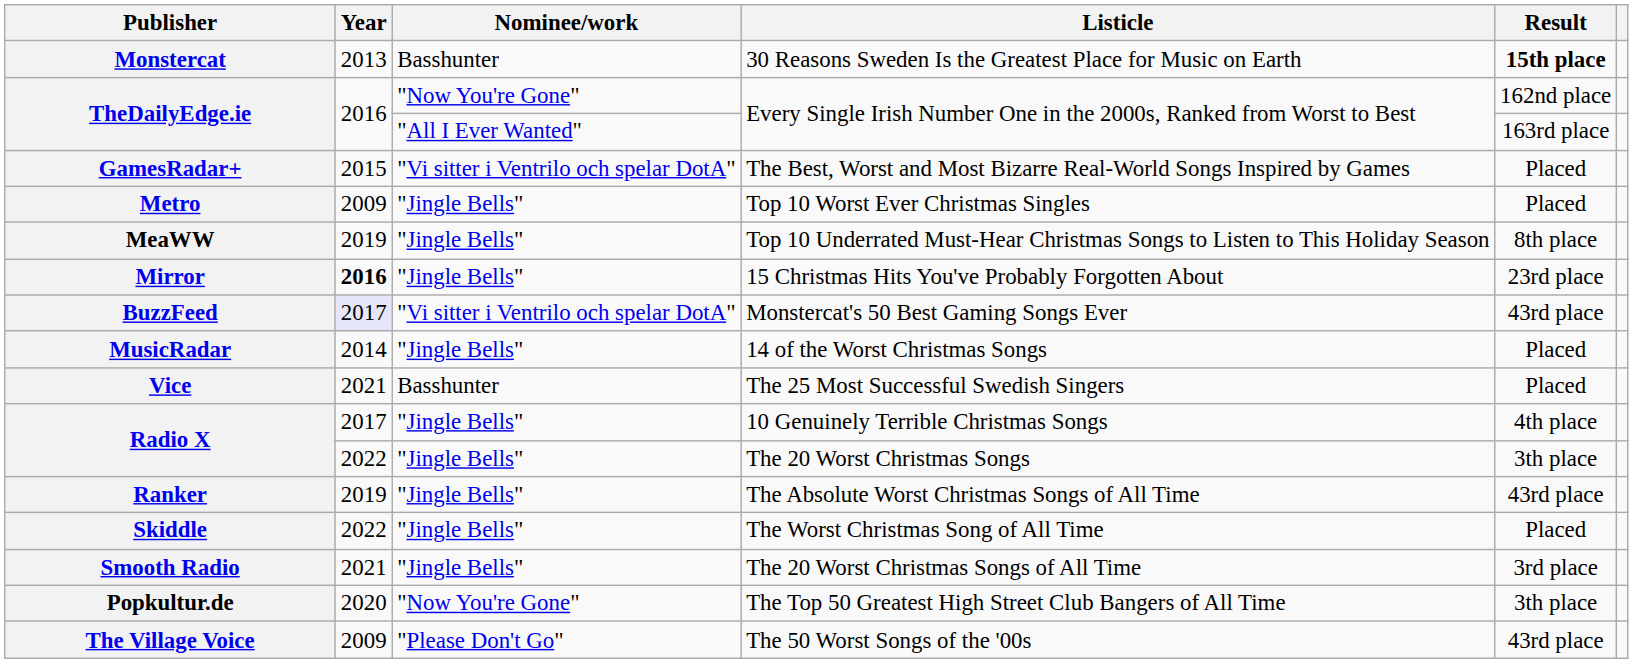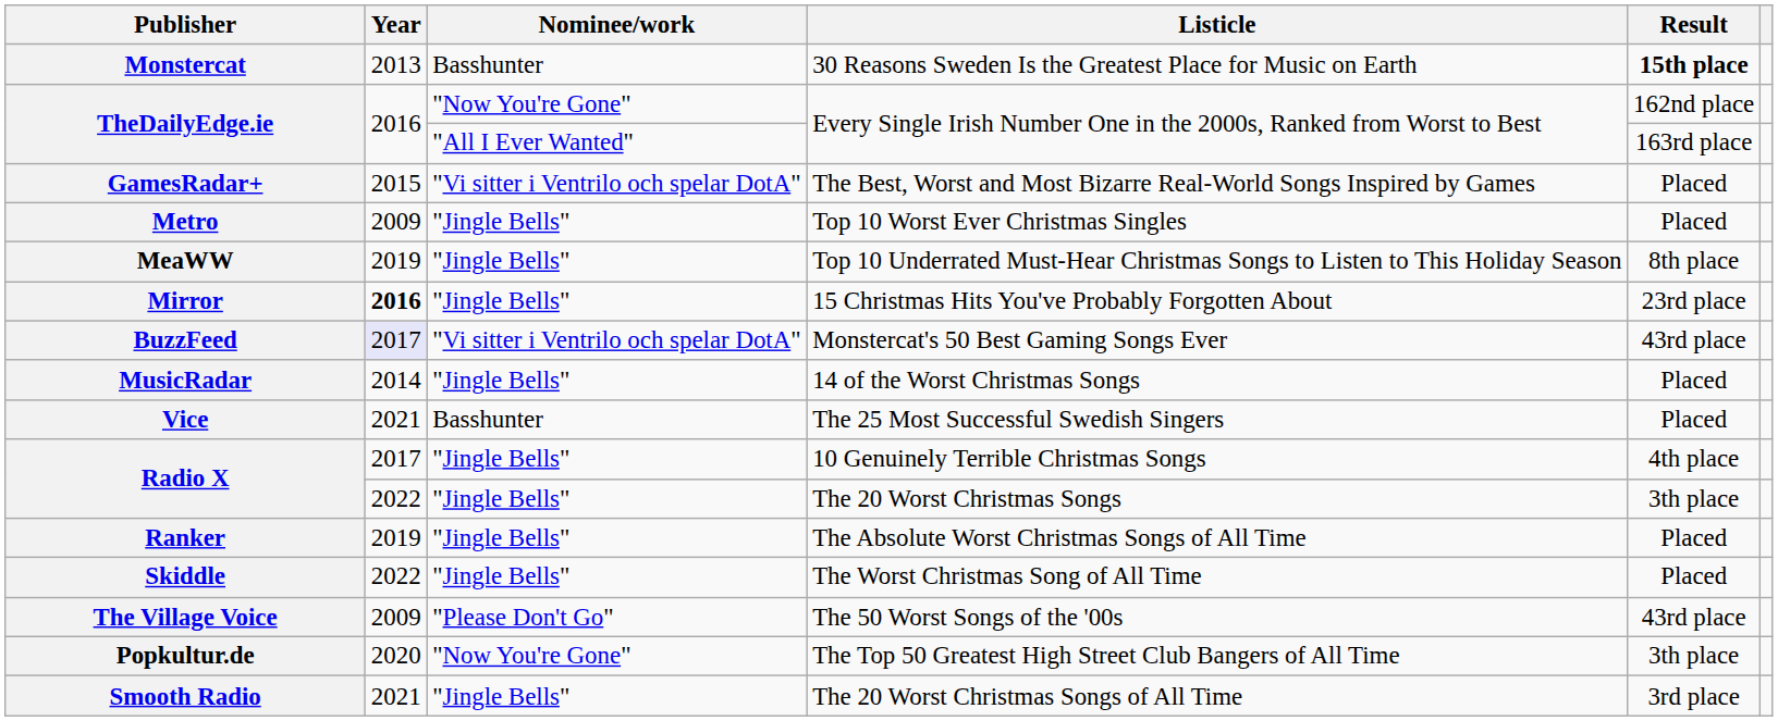The Absolute Worst Christmas Songs of All Time | Result: 43rd place -> Placed
rows swapped: The 20 Worst Christmas Songs of All Time <-> The 50 Worst Songs of the '00s
